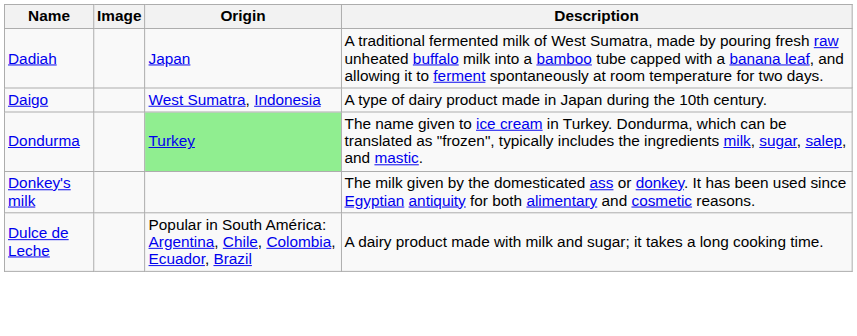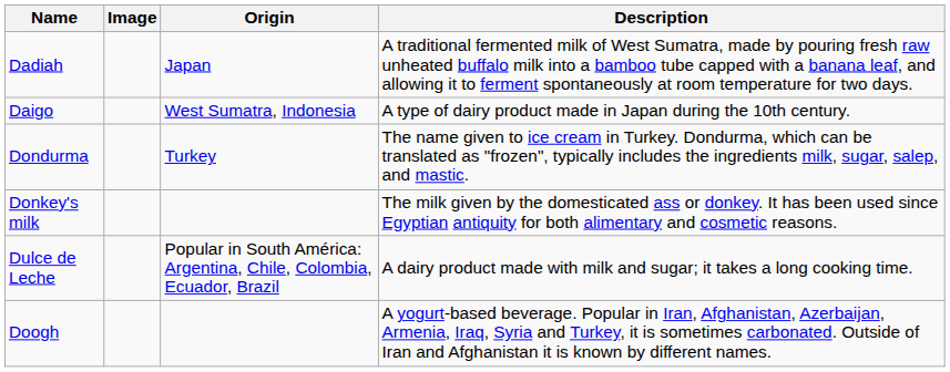Dondurma | Origin: lightgreen background -> no background
+ row: Doogh | A yogurt-based beverage. Popular in Iran, Afghanistan, Azerbaijan, Armenia, Iraq, Syria and Turkey, it is sometimes carbonated. Outside of Iran and Afghanistan it is known by different names.
